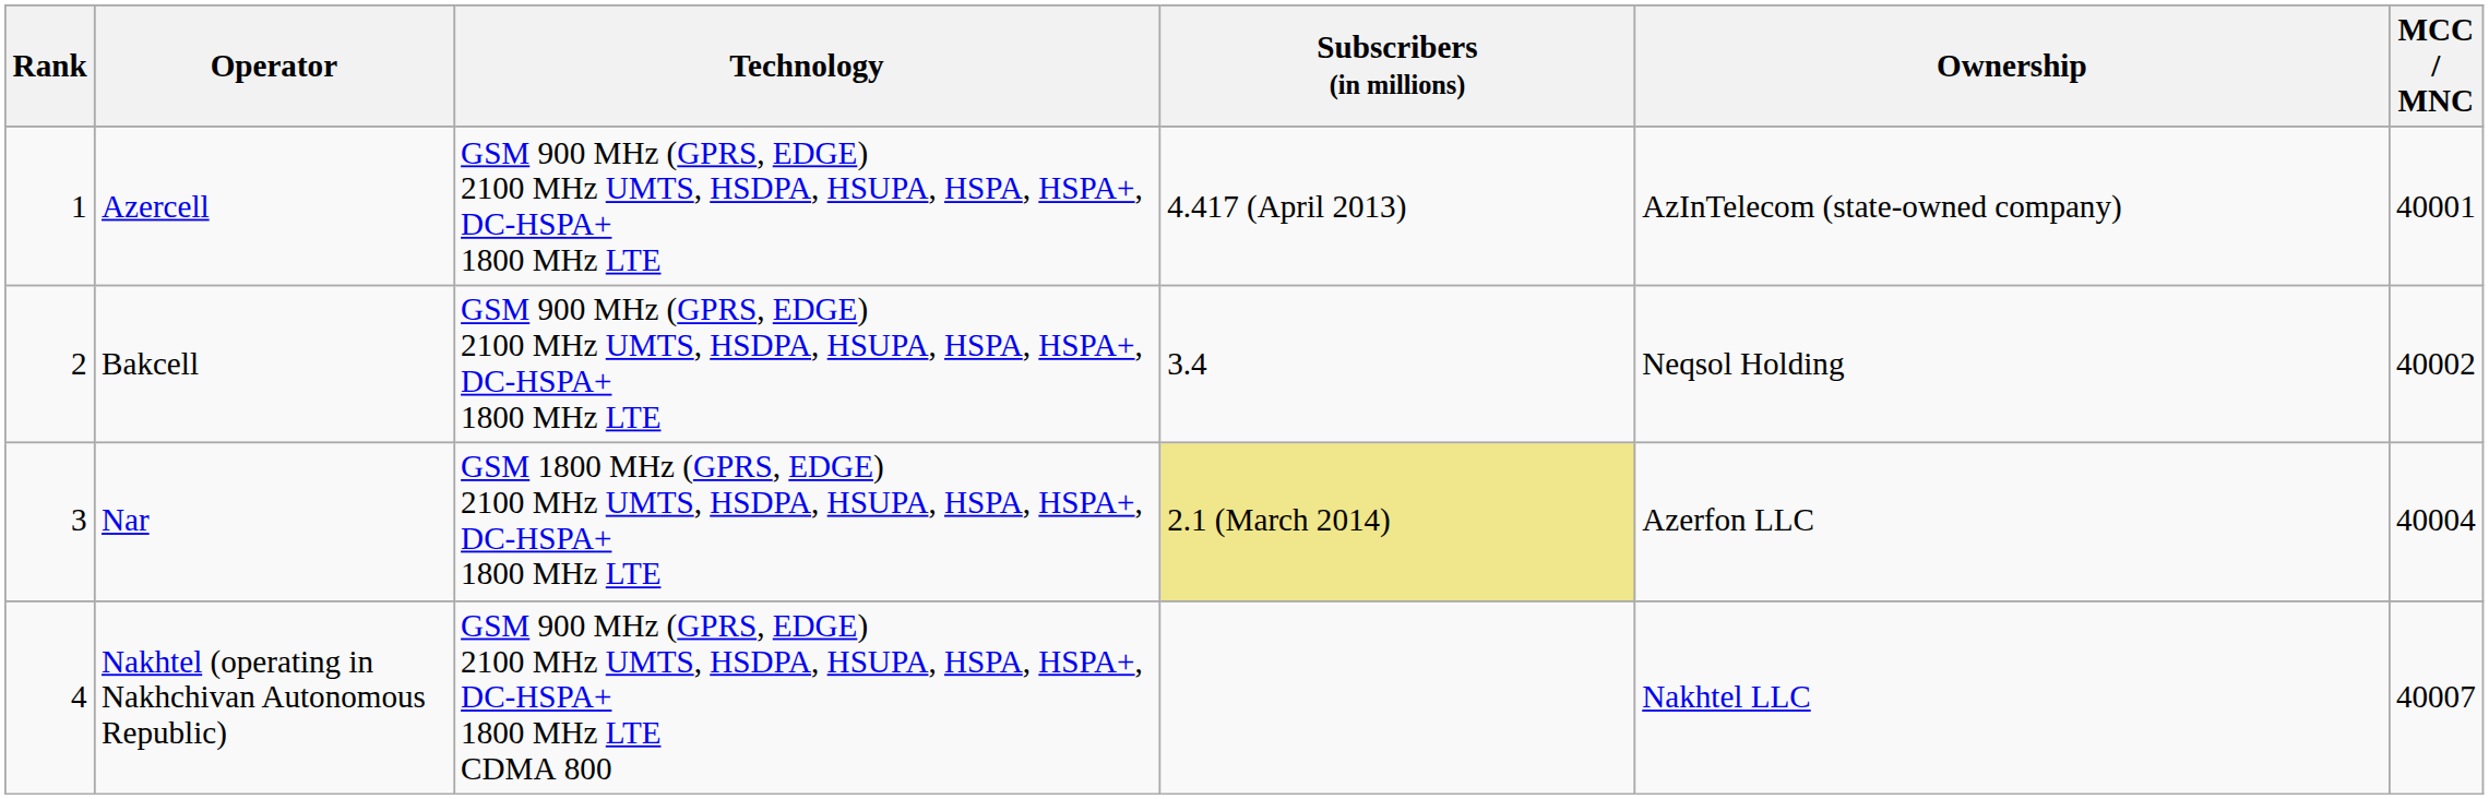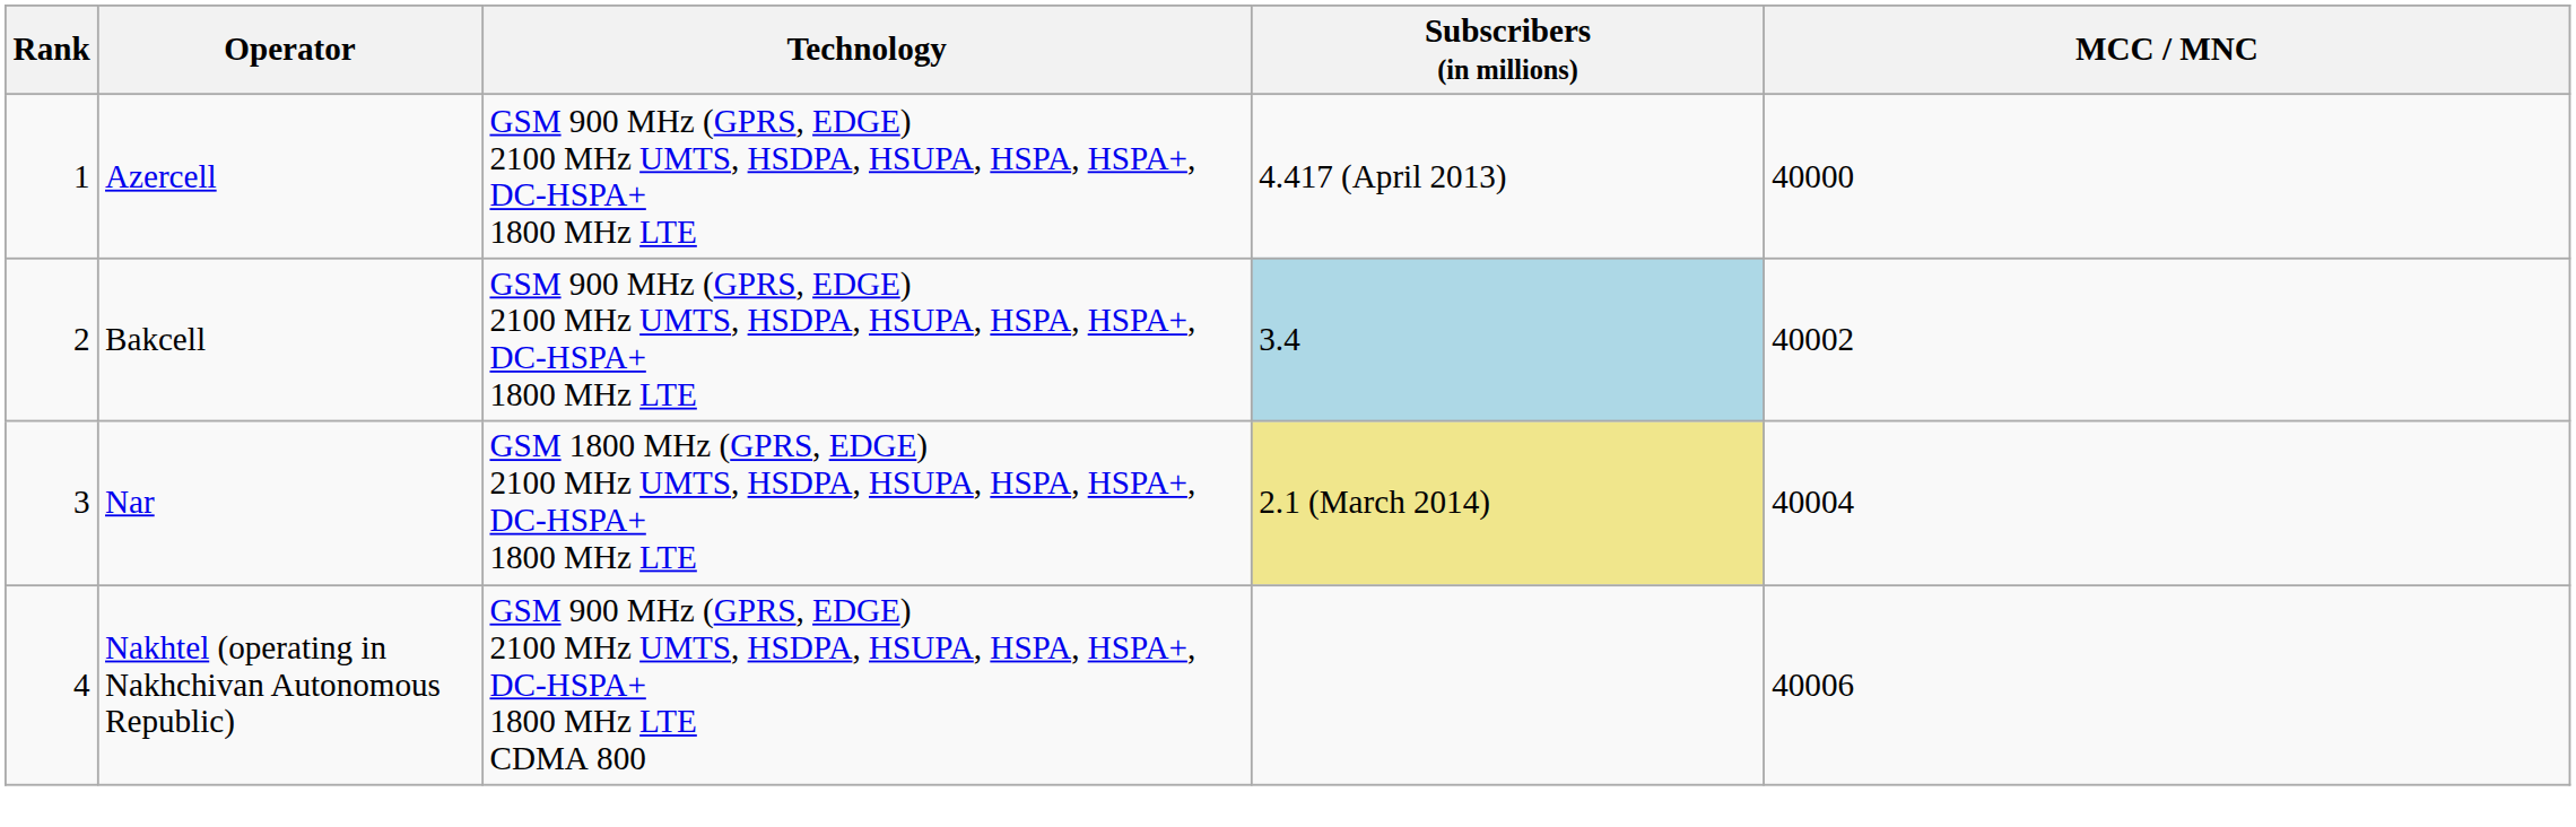- column: Ownership | AzInTelecom (state-owned company) | Neqsol Holding | Azerfon LLC | Nakhtel LLC
Azercell | MCC / MNC: 40001 -> 40000
Bakcell | Subscribers (in millions): no background -> lightblue background
Nakhtel (operating in Nakhchivan Autonomous Republic) | MCC / MNC: 40007 -> 40006
